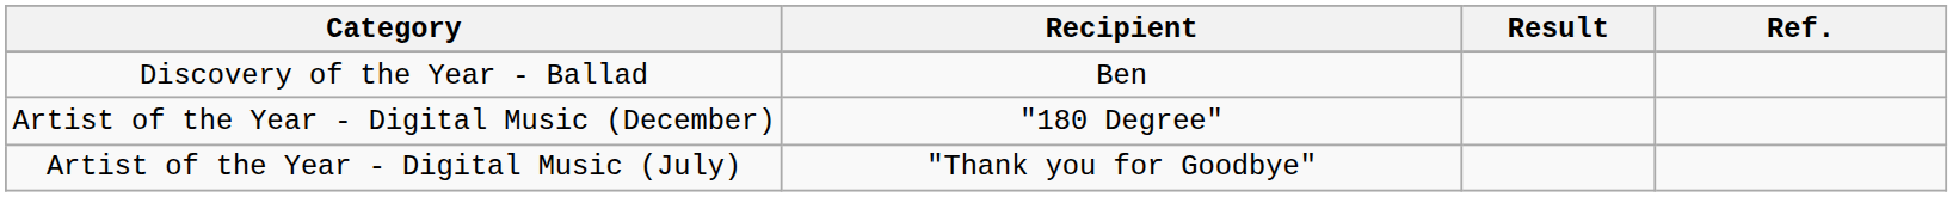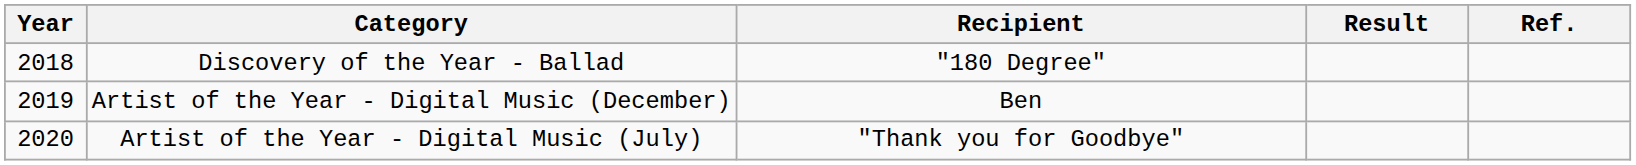+ column: Year | 2018 | 2019 | 2020
Discovery of the Year - Ballad | Recipient: Ben -> "180 Degree"
Artist of the Year - Digital Music (December) | Recipient: "180 Degree" -> Ben
